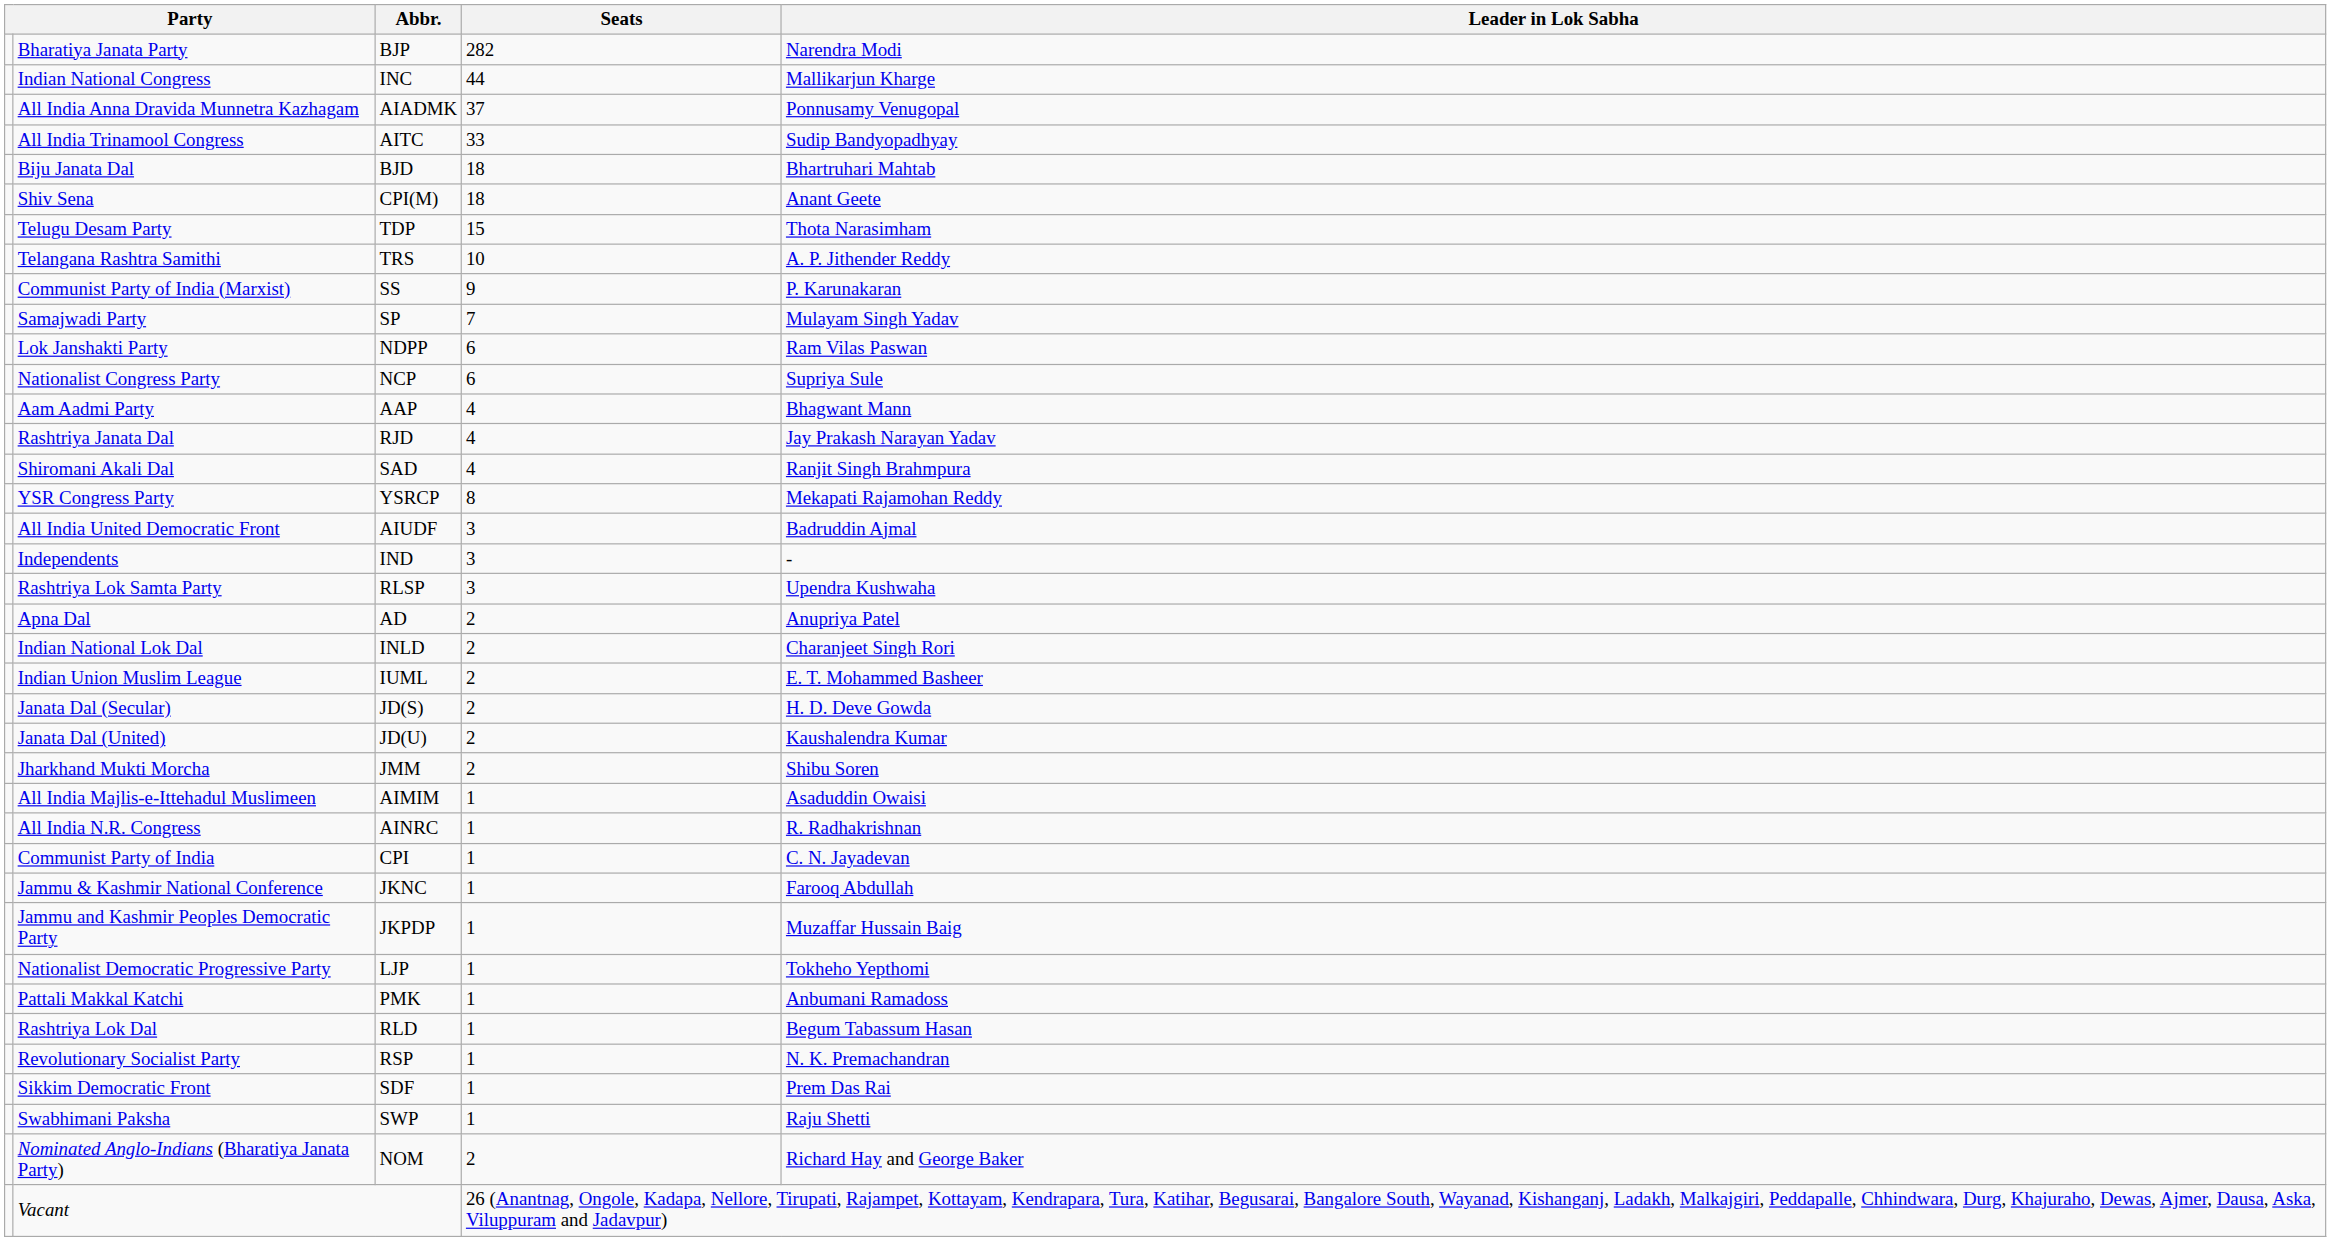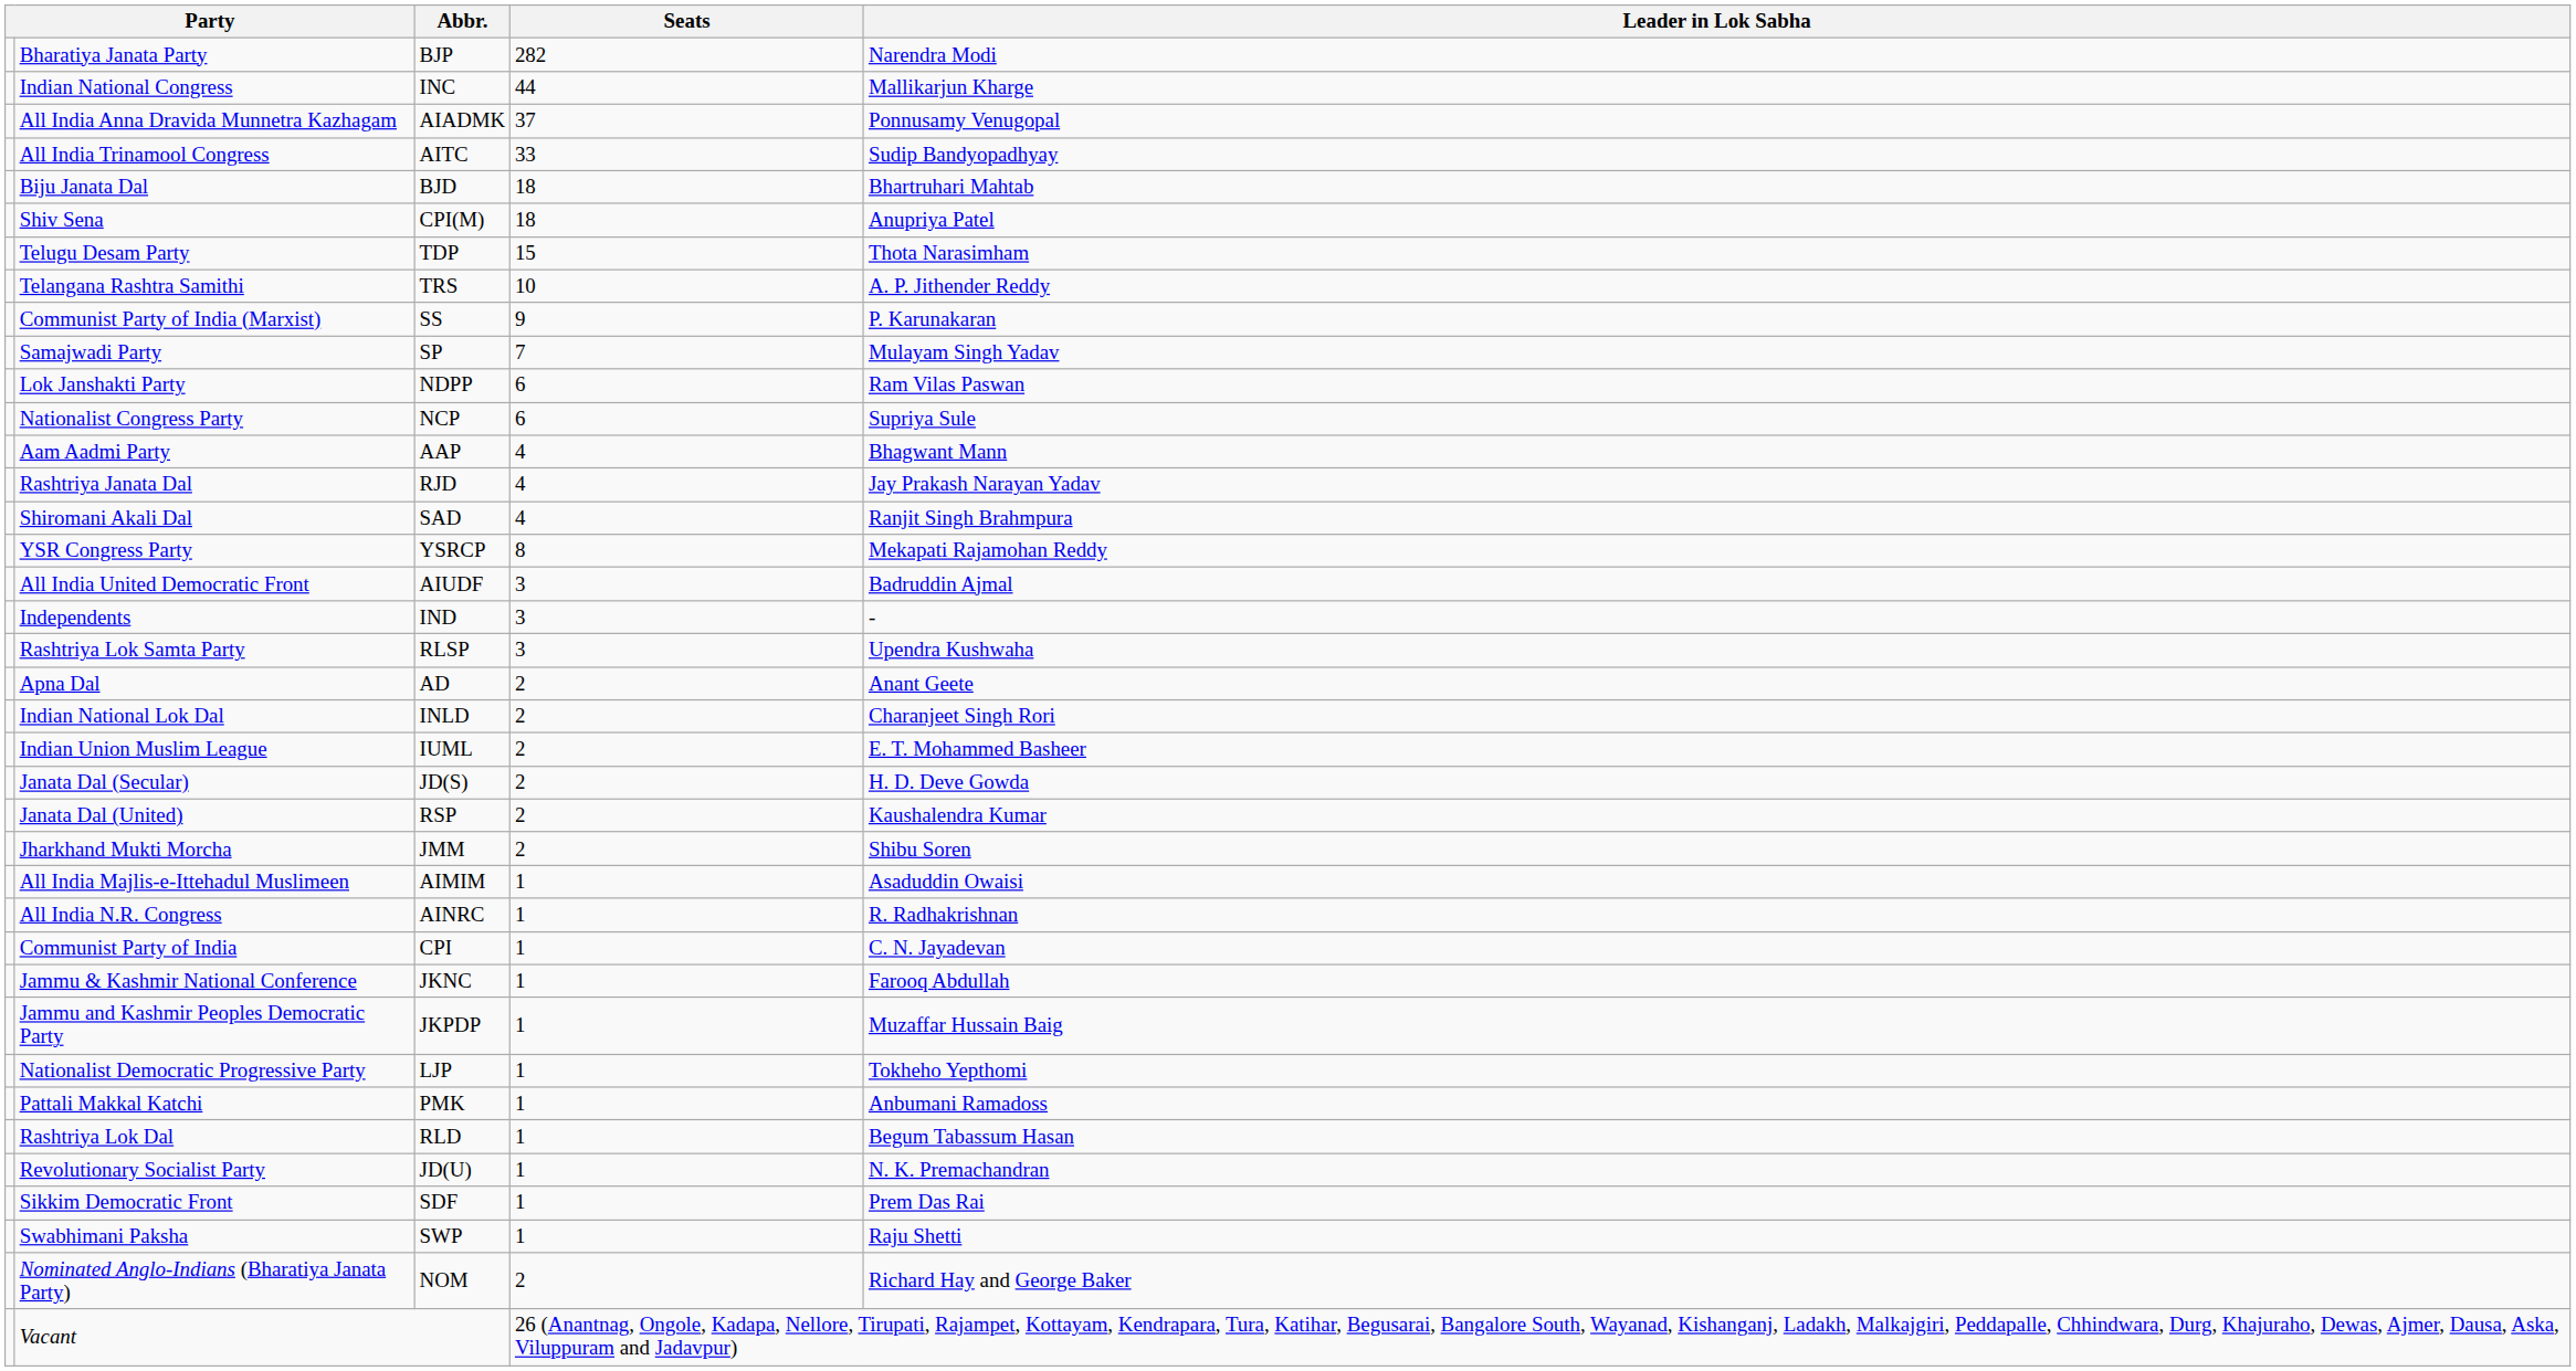Shiv Sena | Leader in Lok Sabha: Anant Geete -> Anupriya Patel
Apna Dal | Leader in Lok Sabha: Anupriya Patel -> Anant Geete
Janata Dal (United) | Abbr.: JD(U) -> RSP
Revolutionary Socialist Party | Abbr.: RSP -> JD(U)
